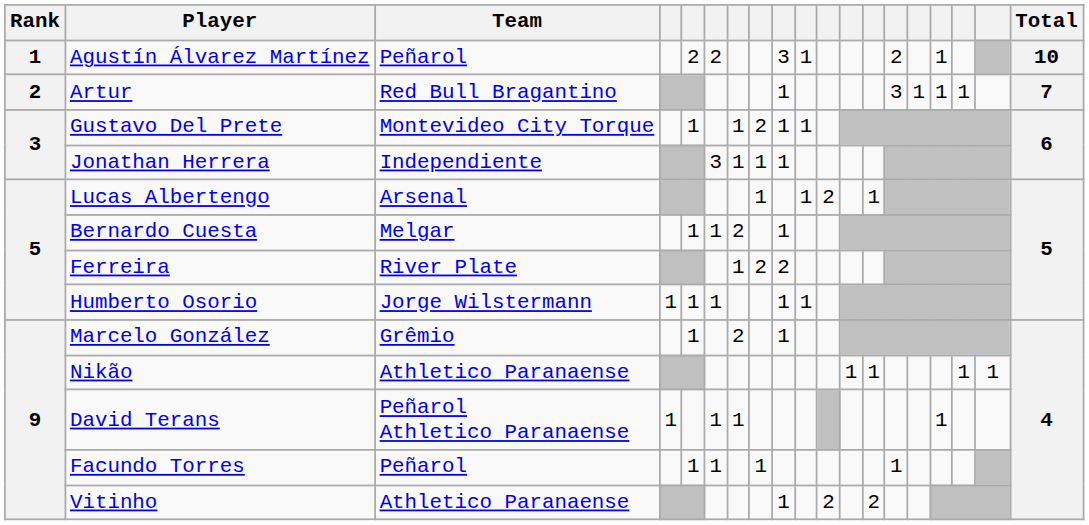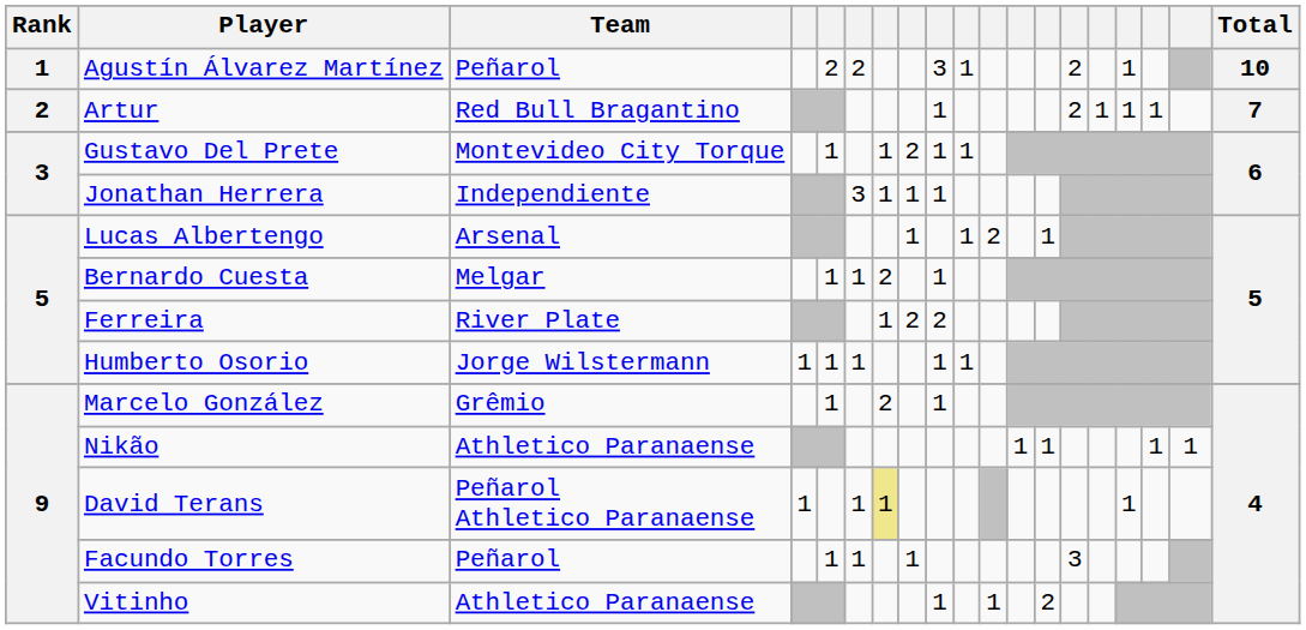Artur | column 14: 3 -> 2
David Terans | column 7: no background -> khaki background
Facundo Torres | column 14: 1 -> 3
Vitinho | column 11: 2 -> 1
